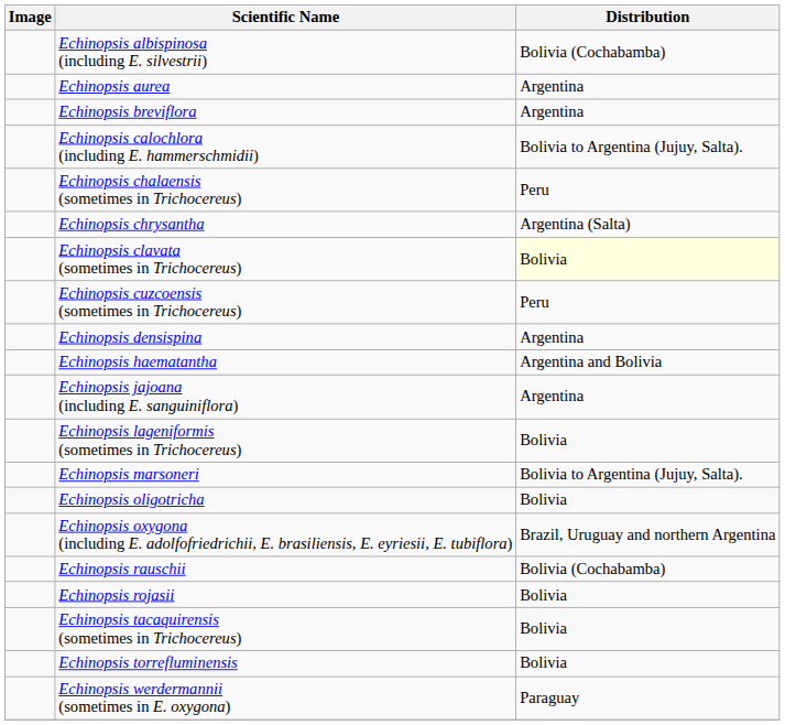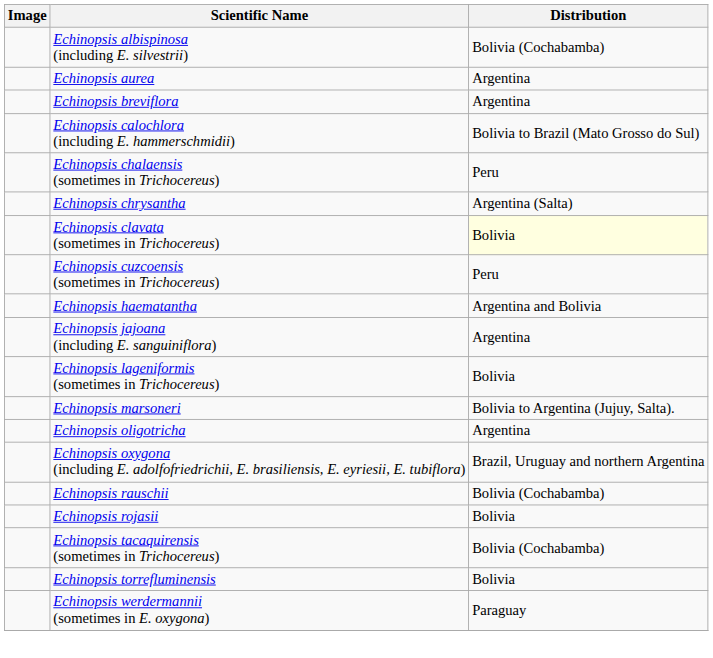Echinopsis calochlora (including E. hammerschmidii) | Distribution: Bolivia to Argentina (Jujuy, Salta). -> Bolivia to Brazil (Mato Grosso do Sul)
- row: Echinopsis densispina | Argentina
Echinopsis oligotricha | Distribution: Bolivia -> Argentina
Echinopsis tacaquirensis (sometimes in Trichocereus) | Distribution: Bolivia -> Bolivia (Cochabamba)
